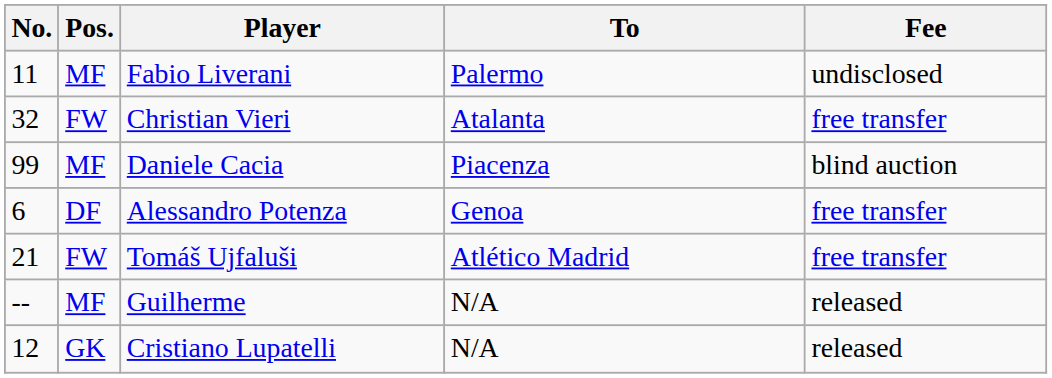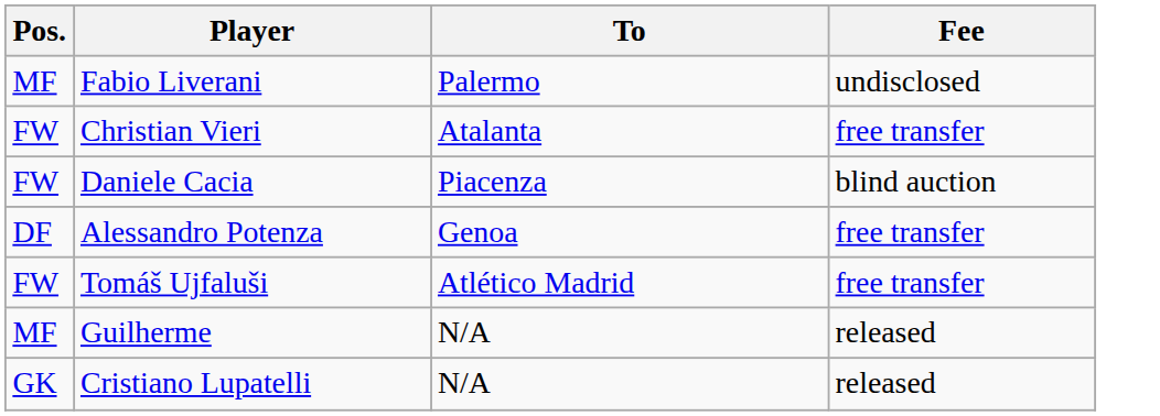- column: No. | 11 | 32 | 99 | 6 | 21 | -- | 12
Daniele Cacia | Pos.: MF -> FW
